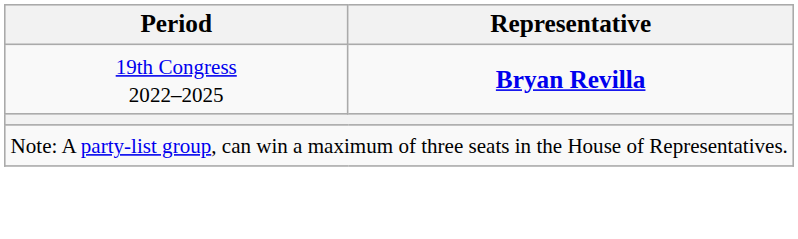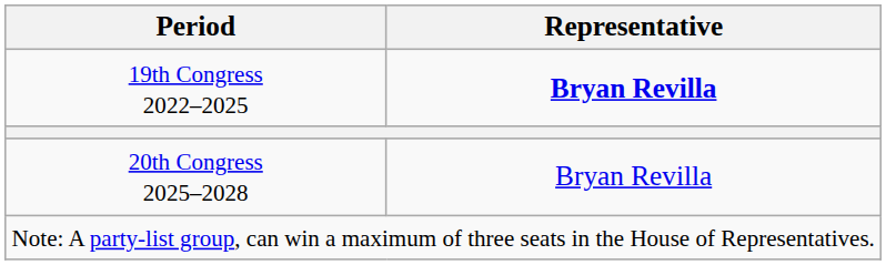+ row: 20th Congress 2025–2028 | Bryan Revilla
